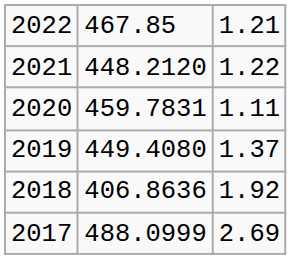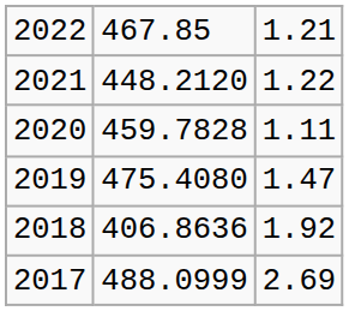2020 | column 2: 459.7831 -> 459.7828
2019 | column 2: 449.4080 -> 475.4080
2019 | column 3: 1.37 -> 1.47
